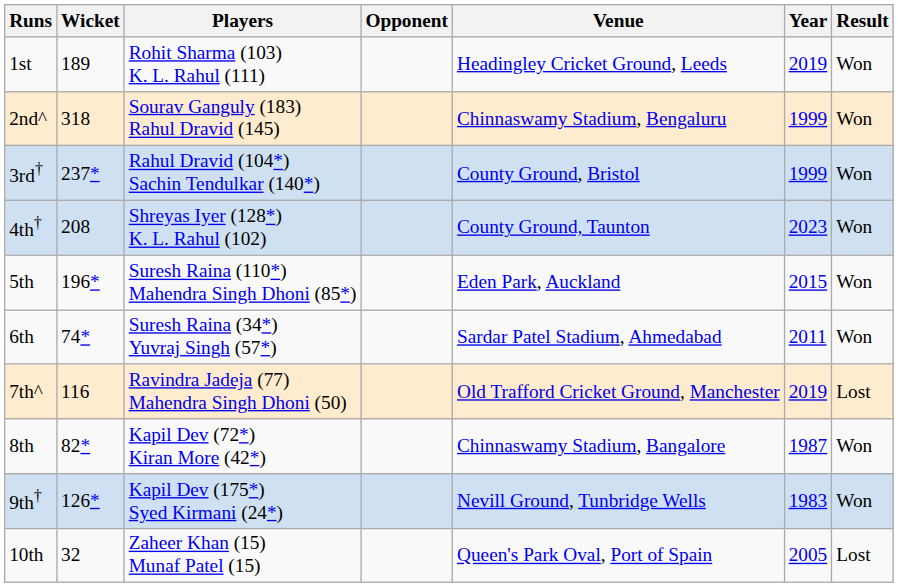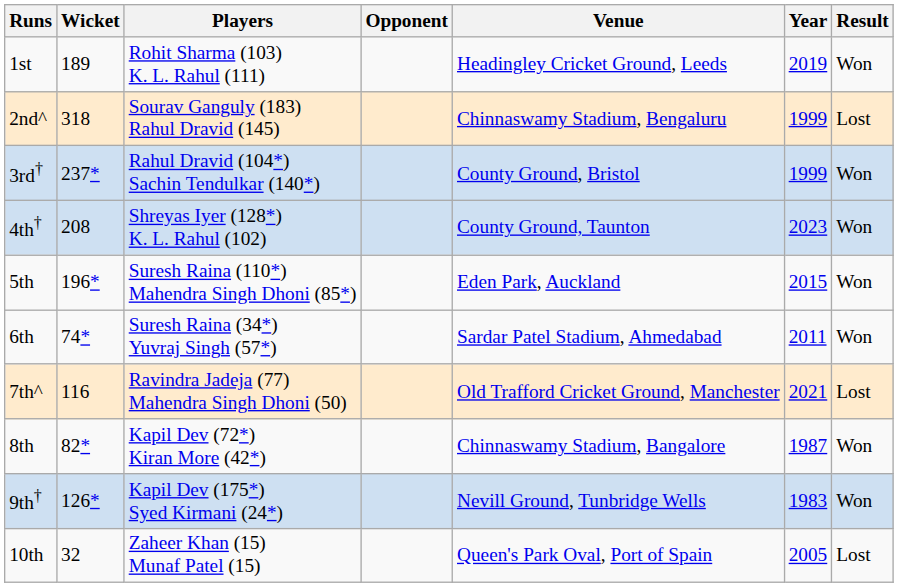2nd^ | Result: Won -> Lost
7th^ | Year: 2019 -> 2021
